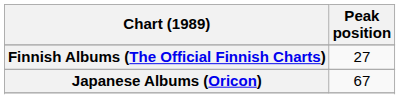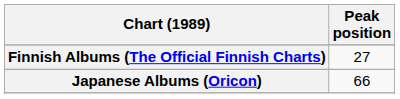Japanese Albums (Oricon) | Peak position: 67 -> 66
